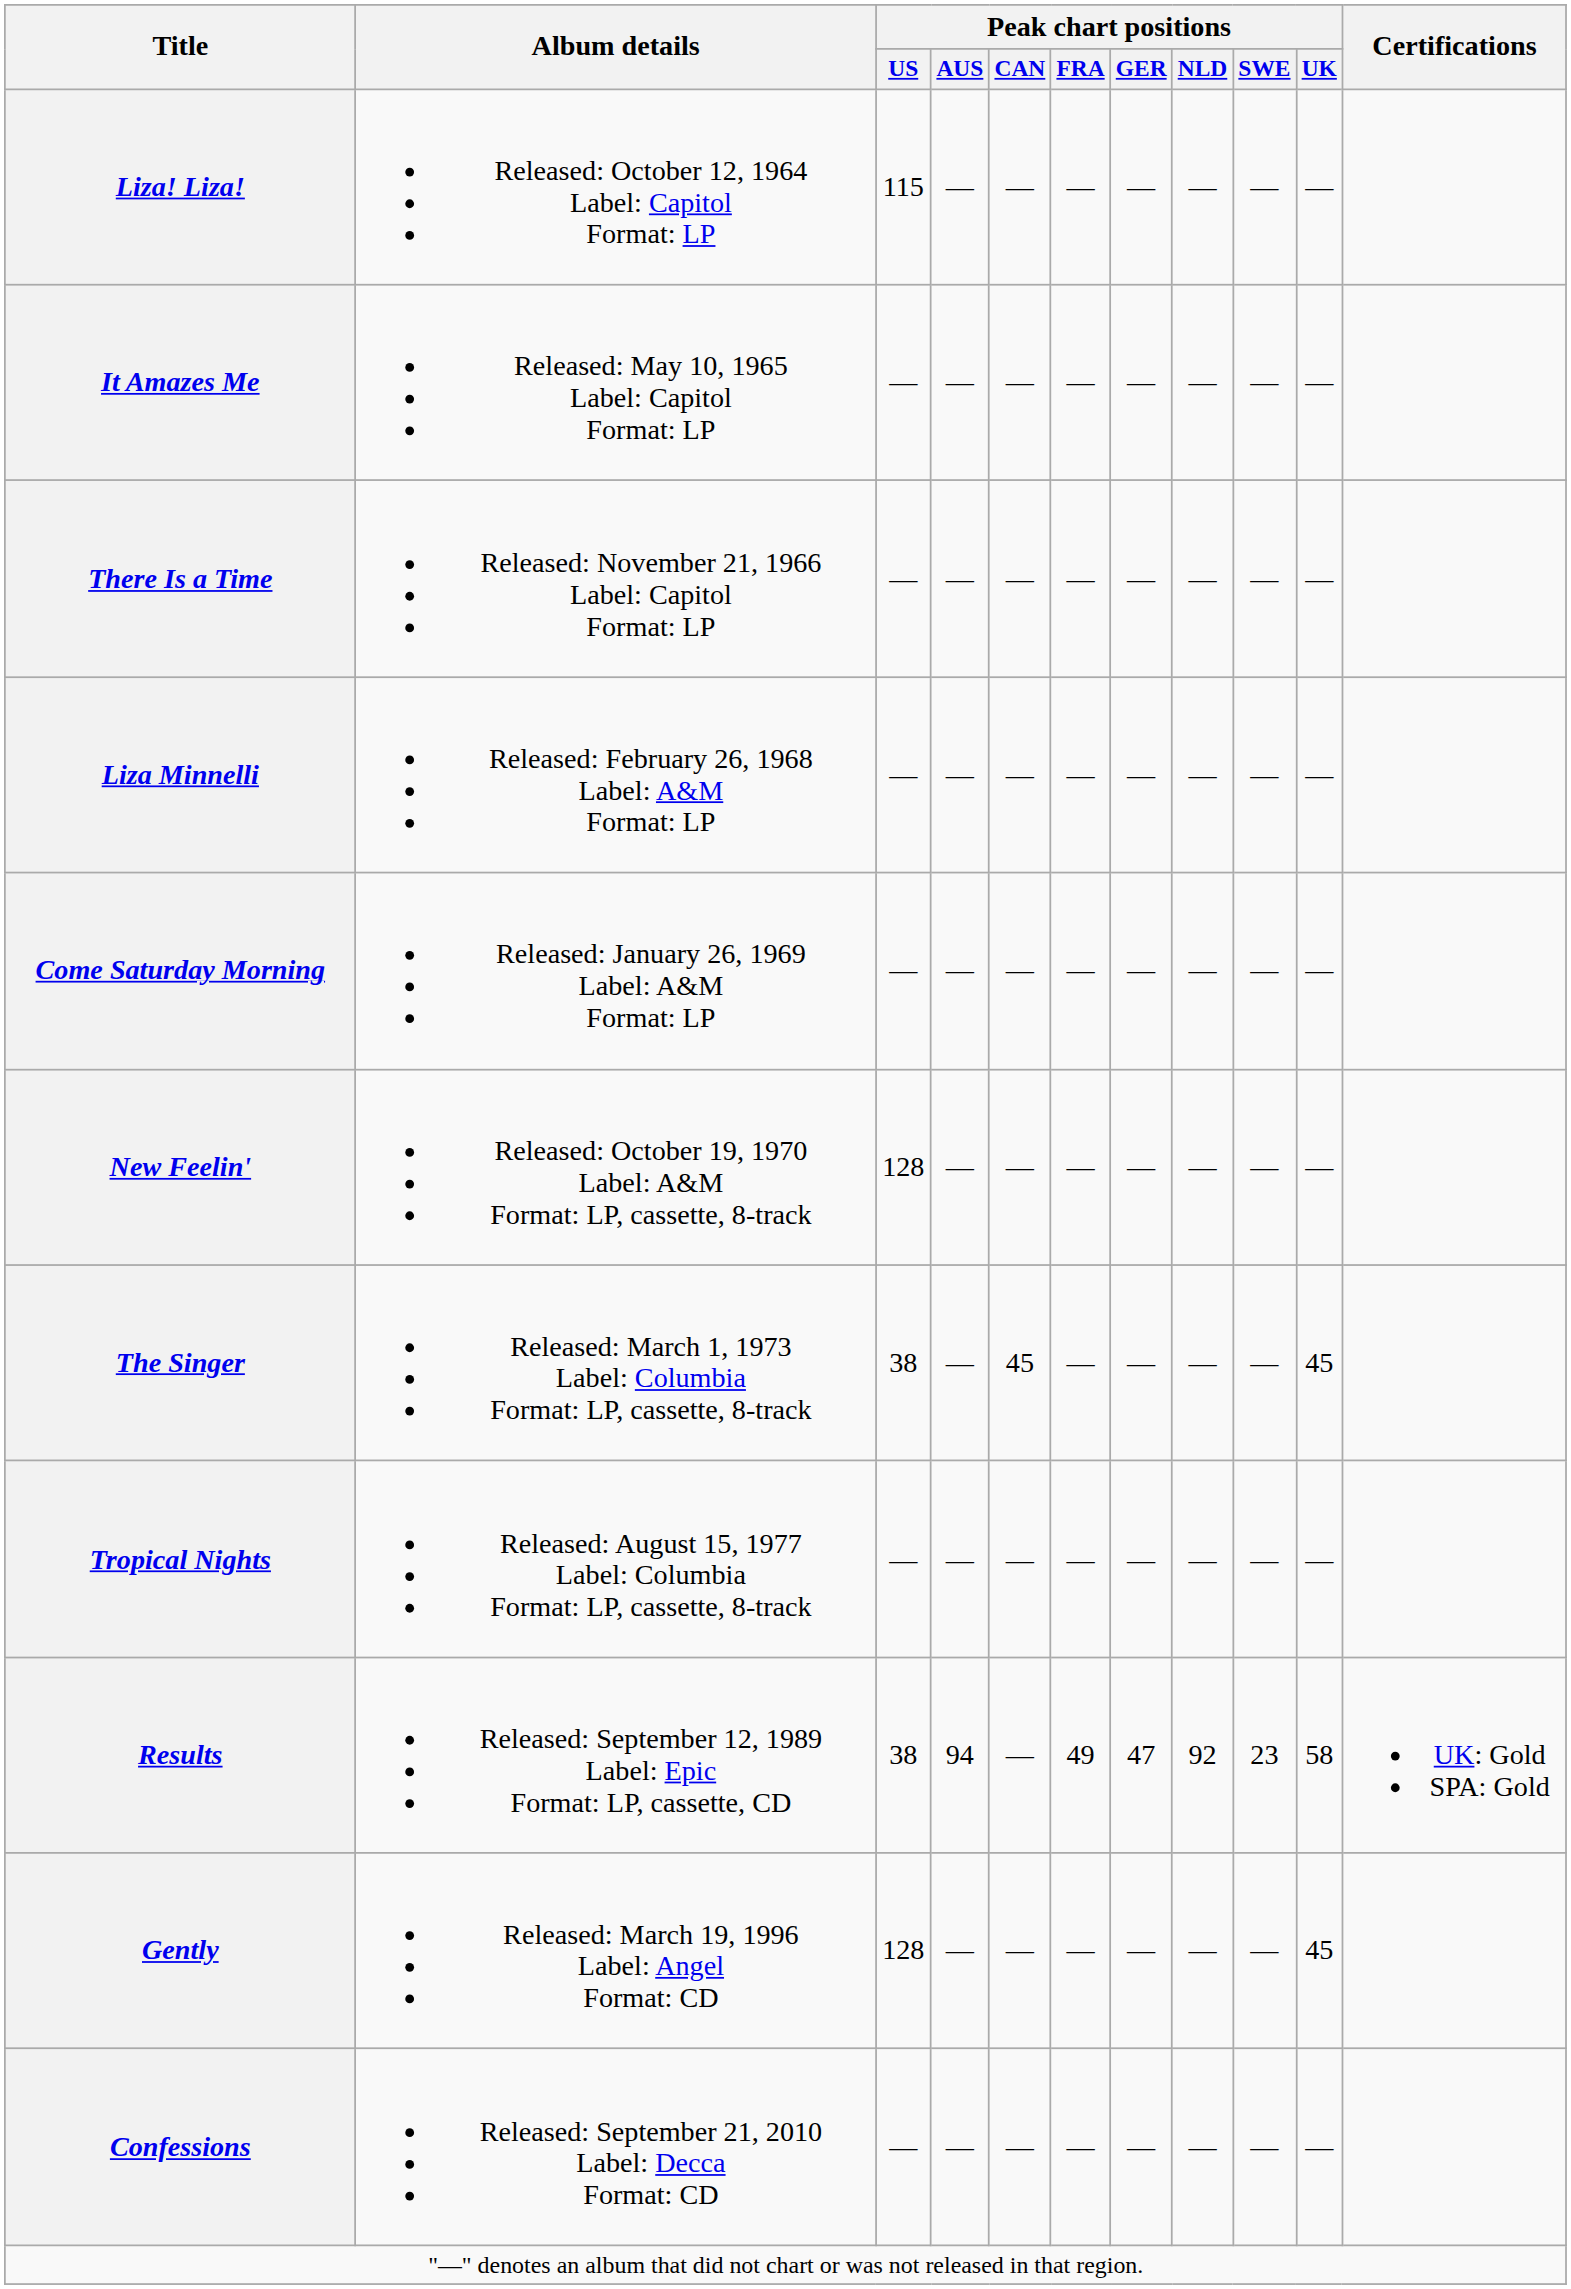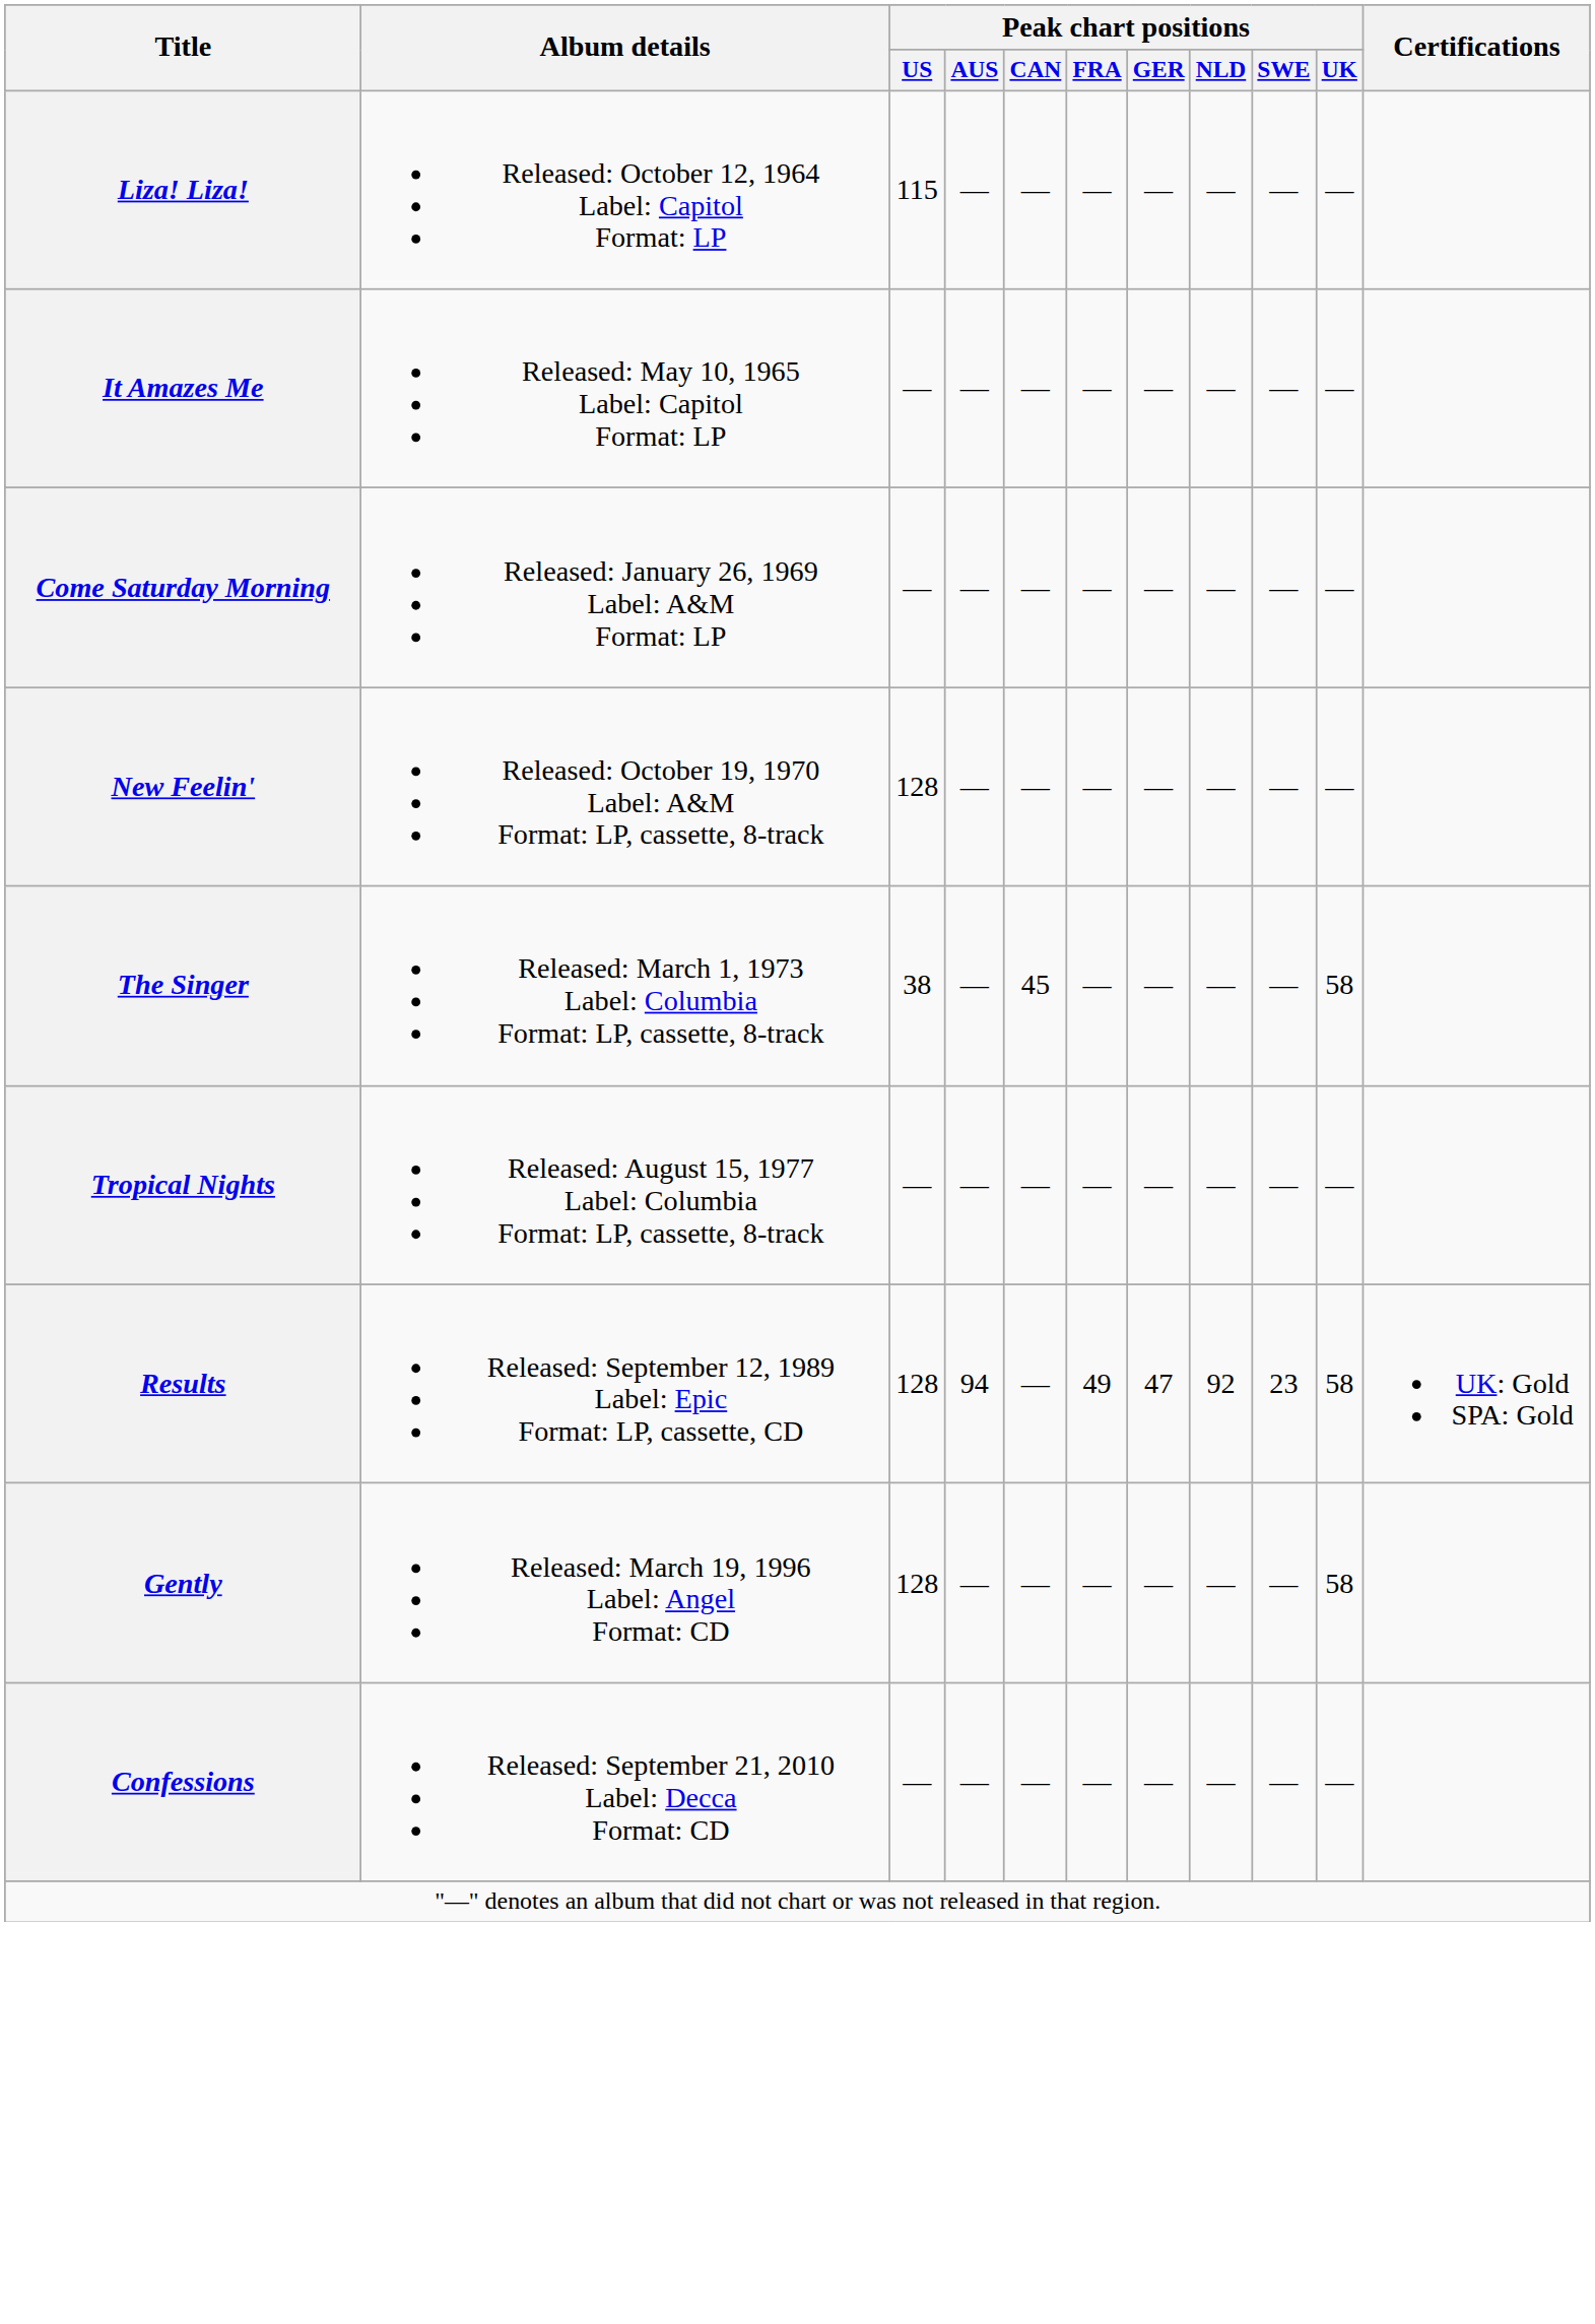- row: There Is a Time | Released: November 21, 1966 Label: Capitol Format: LP | — | — | — | — | — | — | — | —
- row: Liza Minnelli | Released: February 26, 1968 Label: A&M Format: LP | — | — | — | — | — | — | — | —
The Singer | Peak chart positions / UK: 45 -> 58
Results | Peak chart positions / US: 38 -> 128
Gently | Peak chart positions / UK: 45 -> 58
